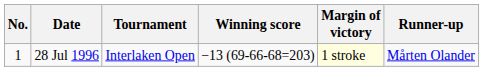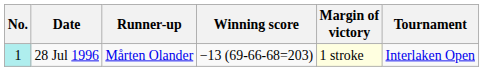columns swapped: Tournament <-> Runner-up
28 Jul 1996 | No.: no background -> paleturquoise background
